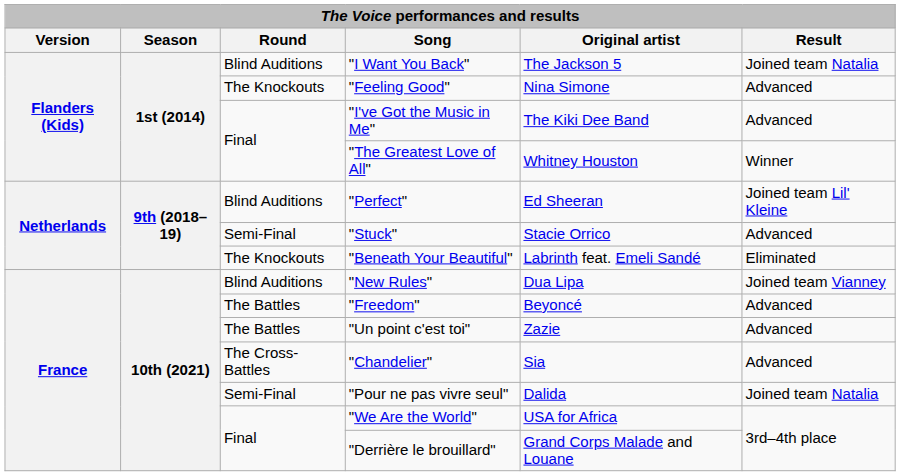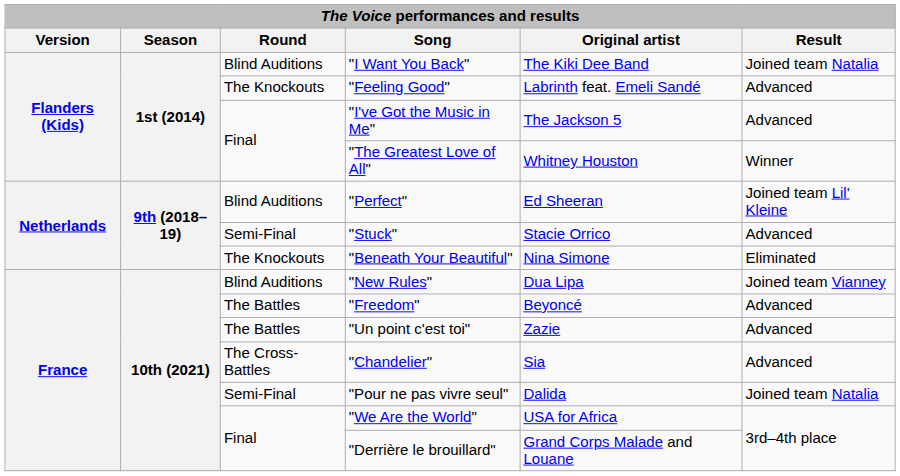"I Want You Back" | Original artist: The Jackson 5 -> The Kiki Dee Band
"Feeling Good" | Original artist: Nina Simone -> Labrinth feat. Emeli Sandé
"I've Got the Music in Me" | Original artist: The Kiki Dee Band -> The Jackson 5
"Beneath Your Beautiful" | Original artist: Labrinth feat. Emeli Sandé -> Nina Simone
